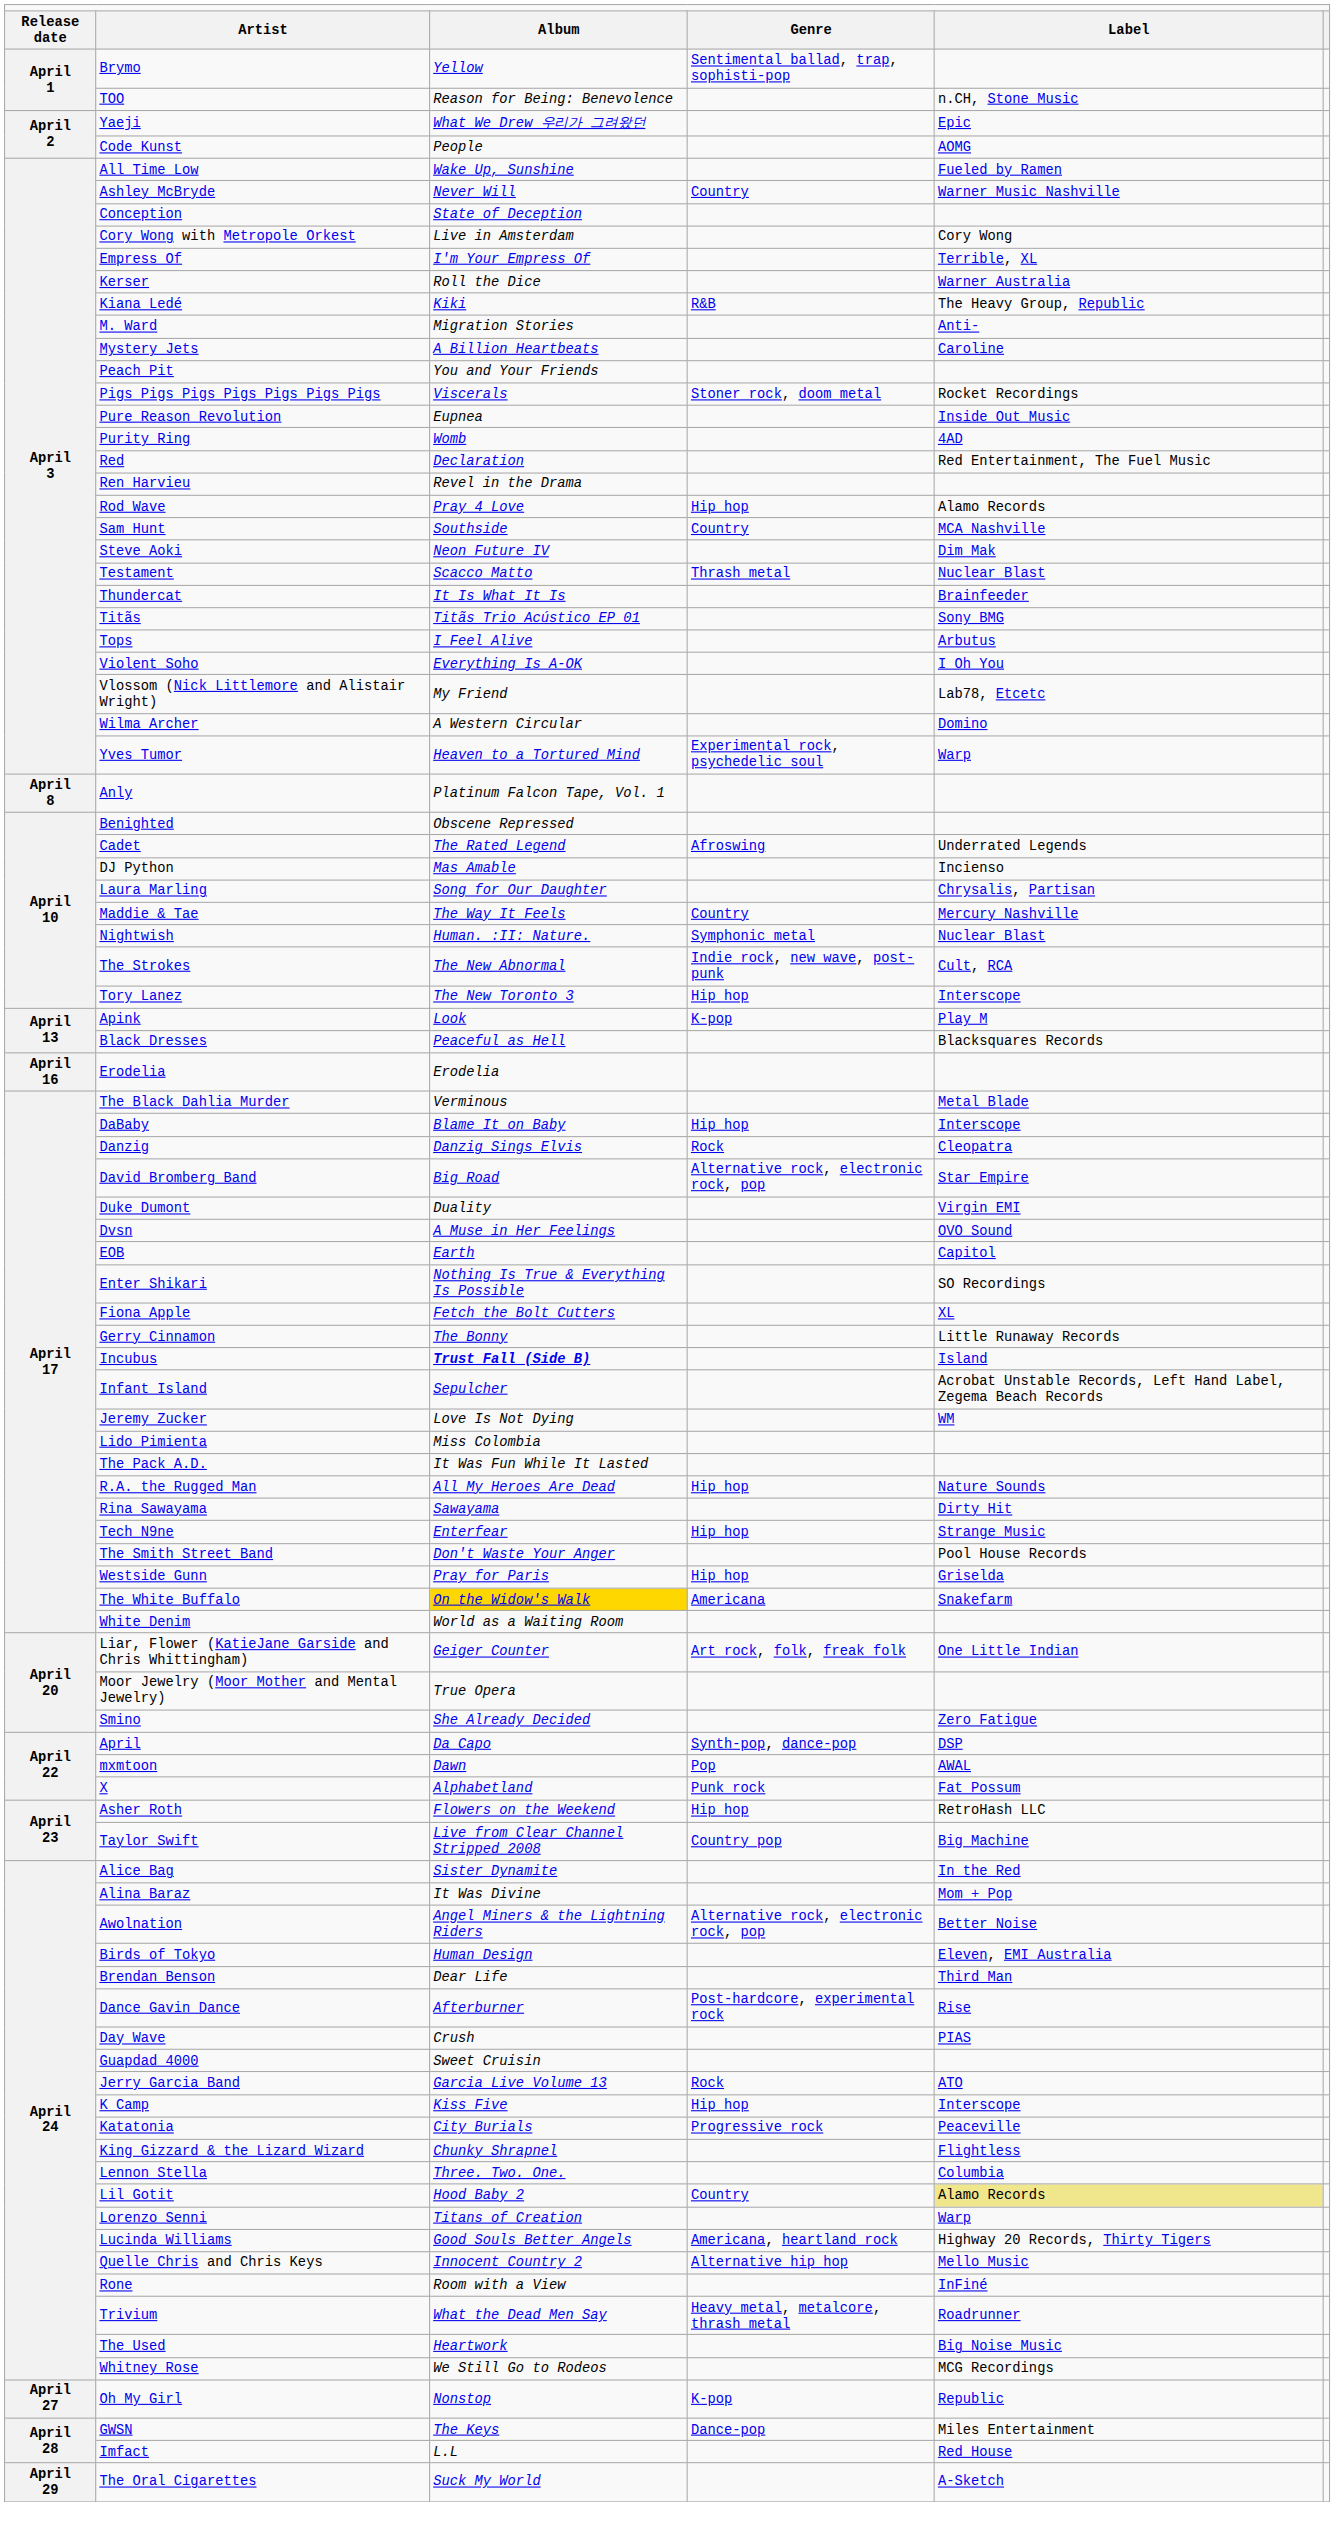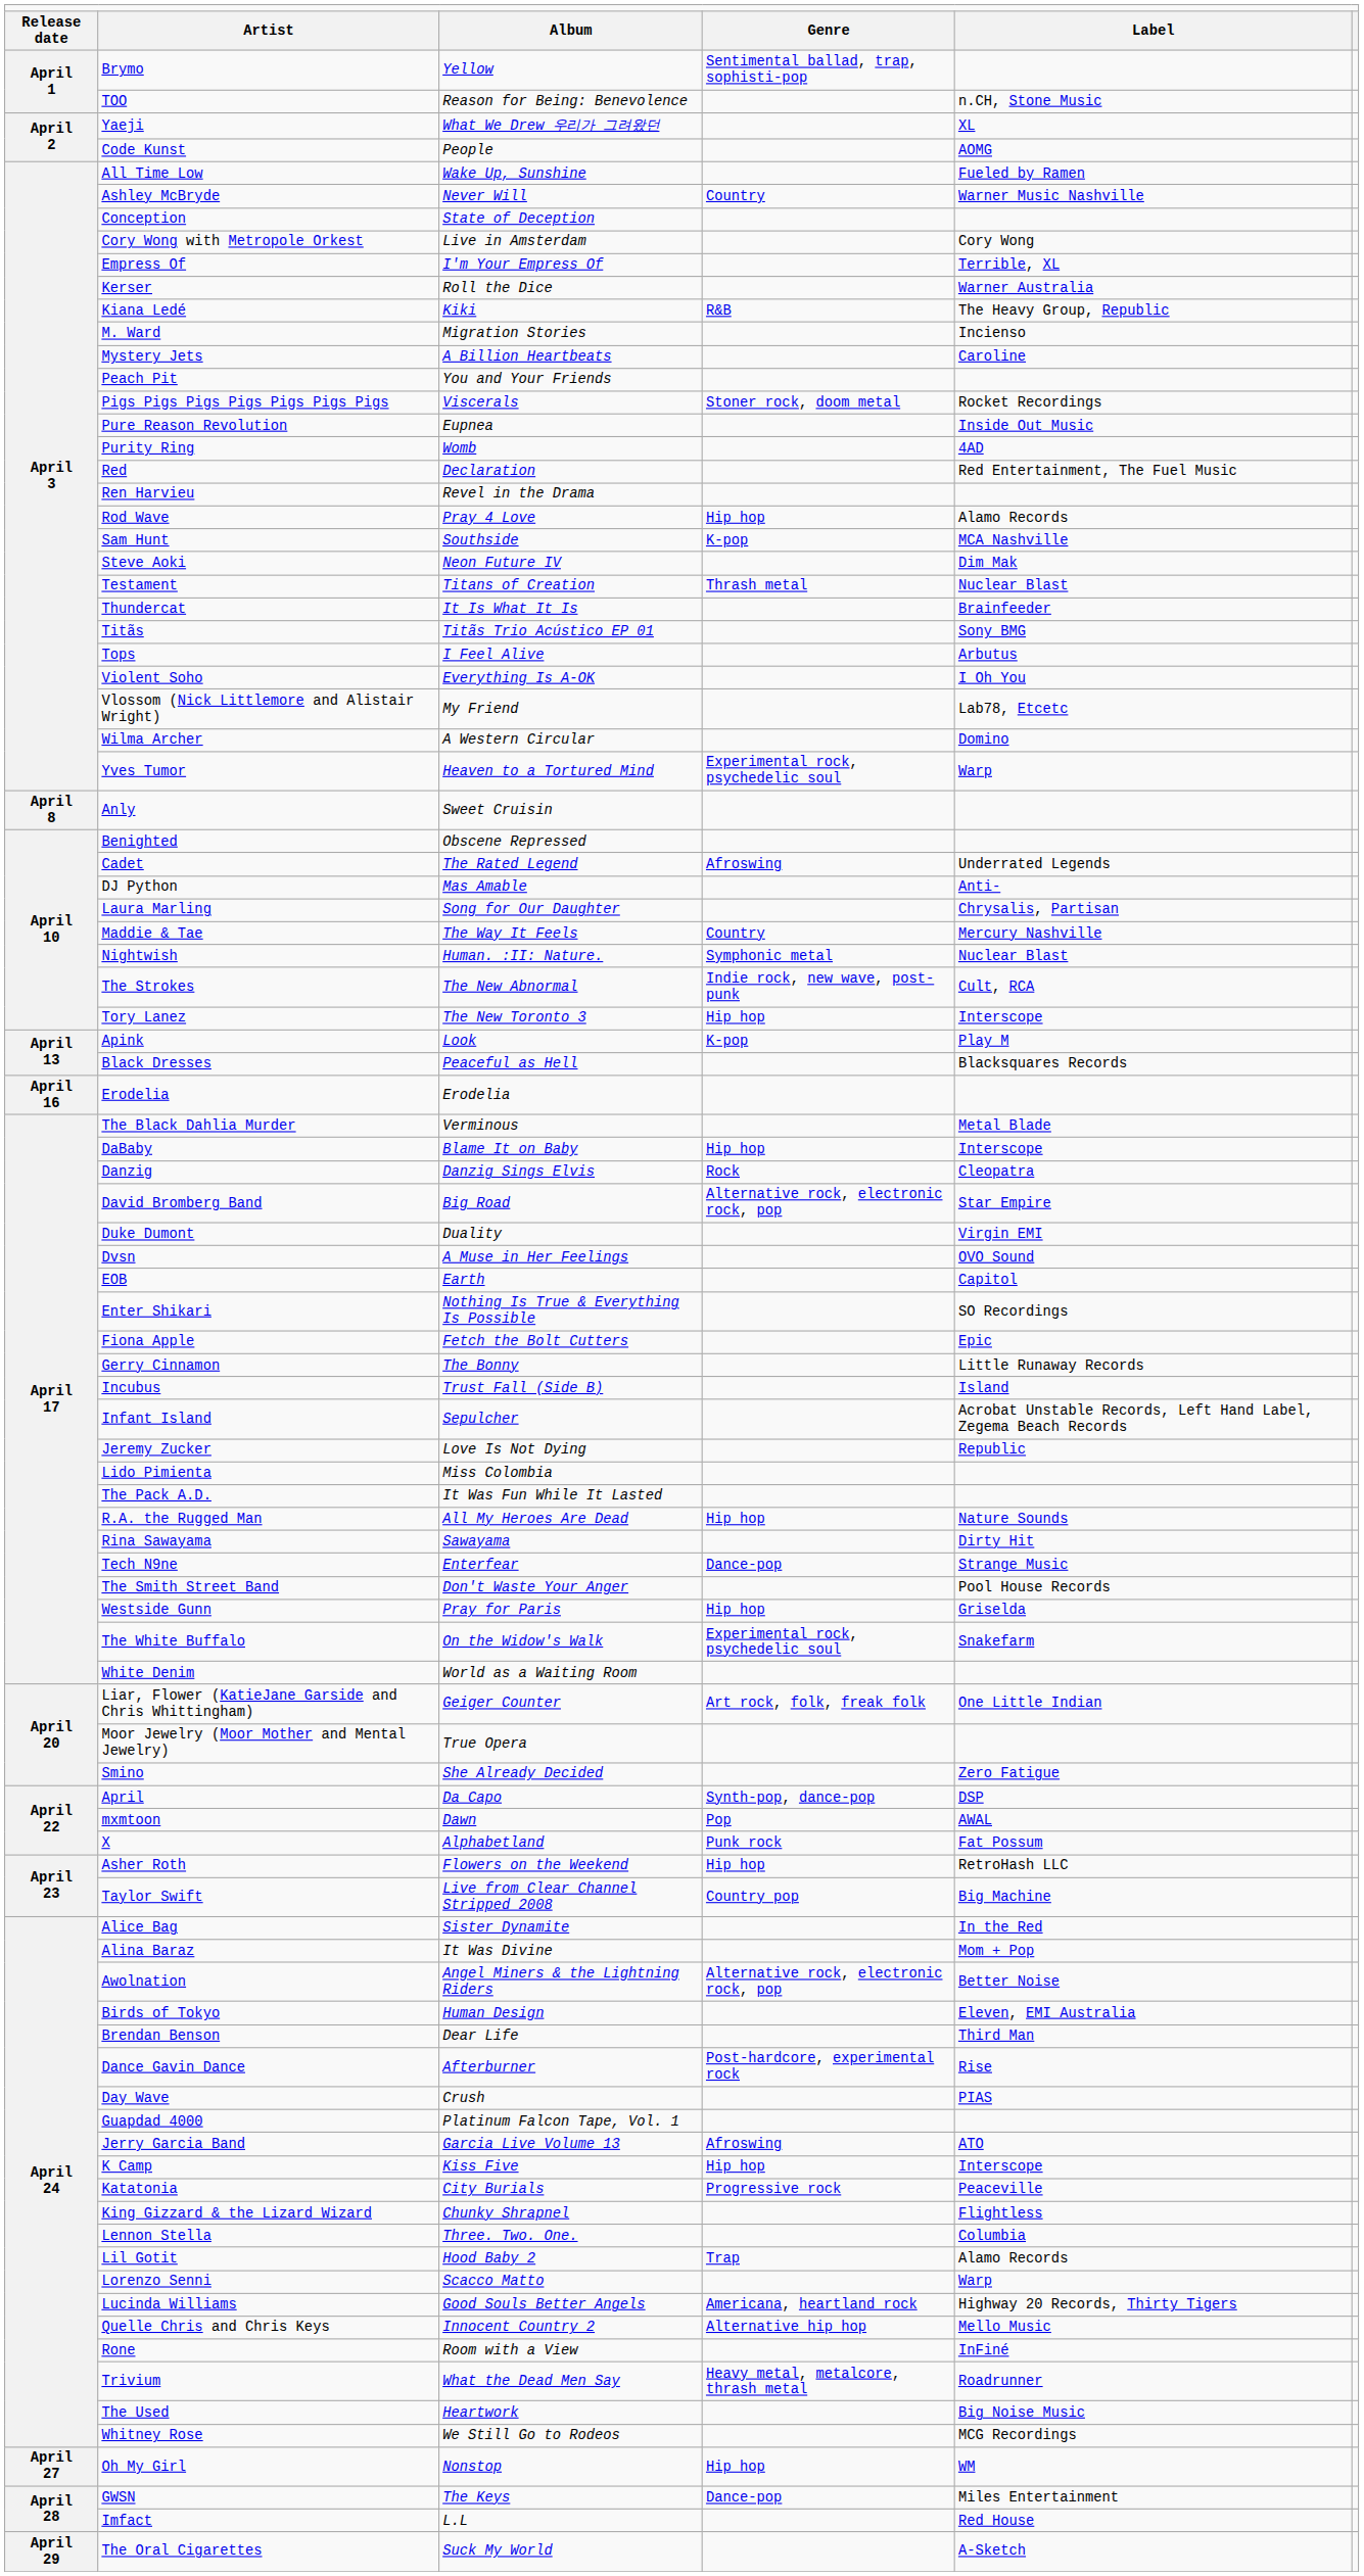Yaeji | column 5: Epic -> XL
M. Ward | column 5: Anti- -> Incienso
Sam Hunt | column 4: Country -> K-pop
Testament | column 3: Scacco Matto -> Titans of Creation
Anly | column 3: Platinum Falcon Tape, Vol. 1 -> Sweet Cruisin
DJ Python | column 5: Incienso -> Anti-
Fiona Apple | column 5: XL -> Epic
Incubus | column 3: bold -> normal
Jeremy Zucker | column 5: WM -> Republic
Tech N9ne | column 4: Hip hop -> Dance-pop
The White Buffalo | column 3: gold background -> no background
The White Buffalo | column 4: Americana -> Experimental rock, psychedelic soul
Guapdad 4000 | column 3: Sweet Cruisin -> Platinum Falcon Tape, Vol. 1
Jerry Garcia Band | column 4: Rock -> Afroswing
Lil Gotit | column 4: Country -> Trap
Lil Gotit | column 5: khaki background -> no background
Lorenzo Senni | column 3: Titans of Creation -> Scacco Matto
Oh My Girl | column 4: K-pop -> Hip hop
Oh My Girl | column 5: Republic -> WM
